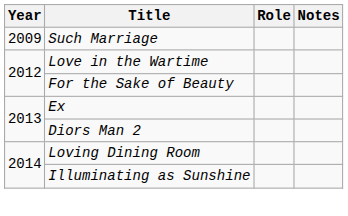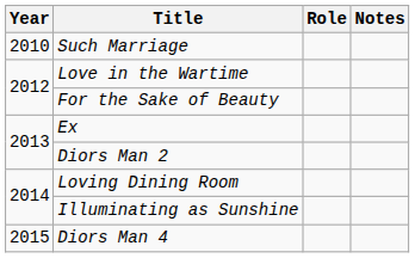Such Marriage | Year: 2009 -> 2010
+ row: 2015 | Diors Man 4
